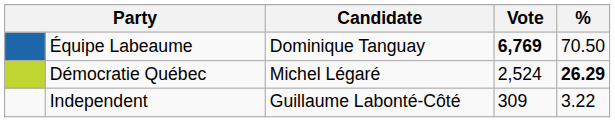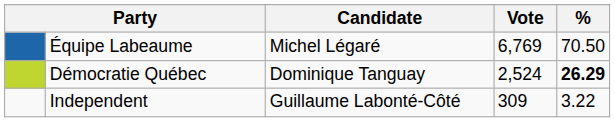Équipe Labeaume | Candidate: Dominique Tanguay -> Michel Légaré
Équipe Labeaume | Vote: bold -> normal
Démocratie Québec | Candidate: Michel Légaré -> Dominique Tanguay
